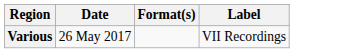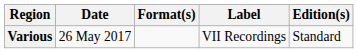+ column: Edition(s) | Standard
